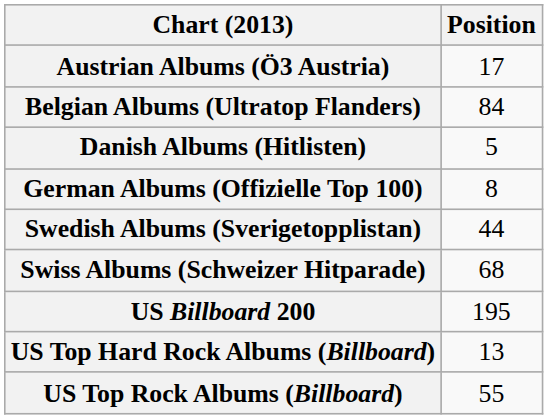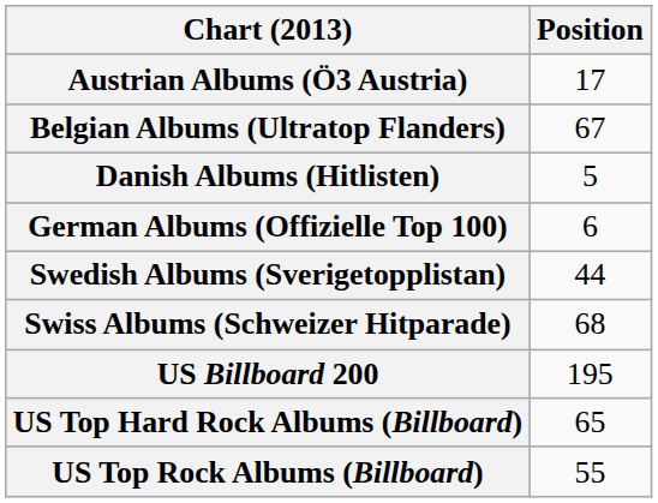Belgian Albums (Ultratop Flanders) | Position: 84 -> 67
German Albums (Offizielle Top 100) | Position: 8 -> 6
US Top Hard Rock Albums (Billboard) | Position: 13 -> 65
